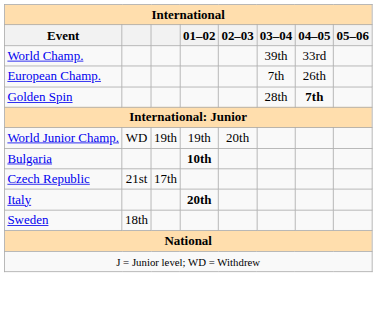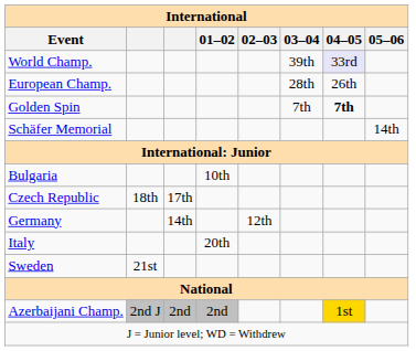World Champ. | 04–05: no background -> lavender background
European Champ. | 03–04: 7th -> 28th
Golden Spin | 03–04: 28th -> 7th
+ row: Schäfer Memorial | 14th
- row: World Junior Champ. | WD | 19th | 19th | 20th
Bulgaria | 01–02: bold -> normal
Czech Republic | column 2: 21st -> 18th
+ row: Germany | 14th | 12th
Italy | 01–02: bold -> normal
Sweden | column 2: 18th -> 21st
+ row: Azerbaijani Champ. | 2nd J | 2nd | 2nd | 1st
